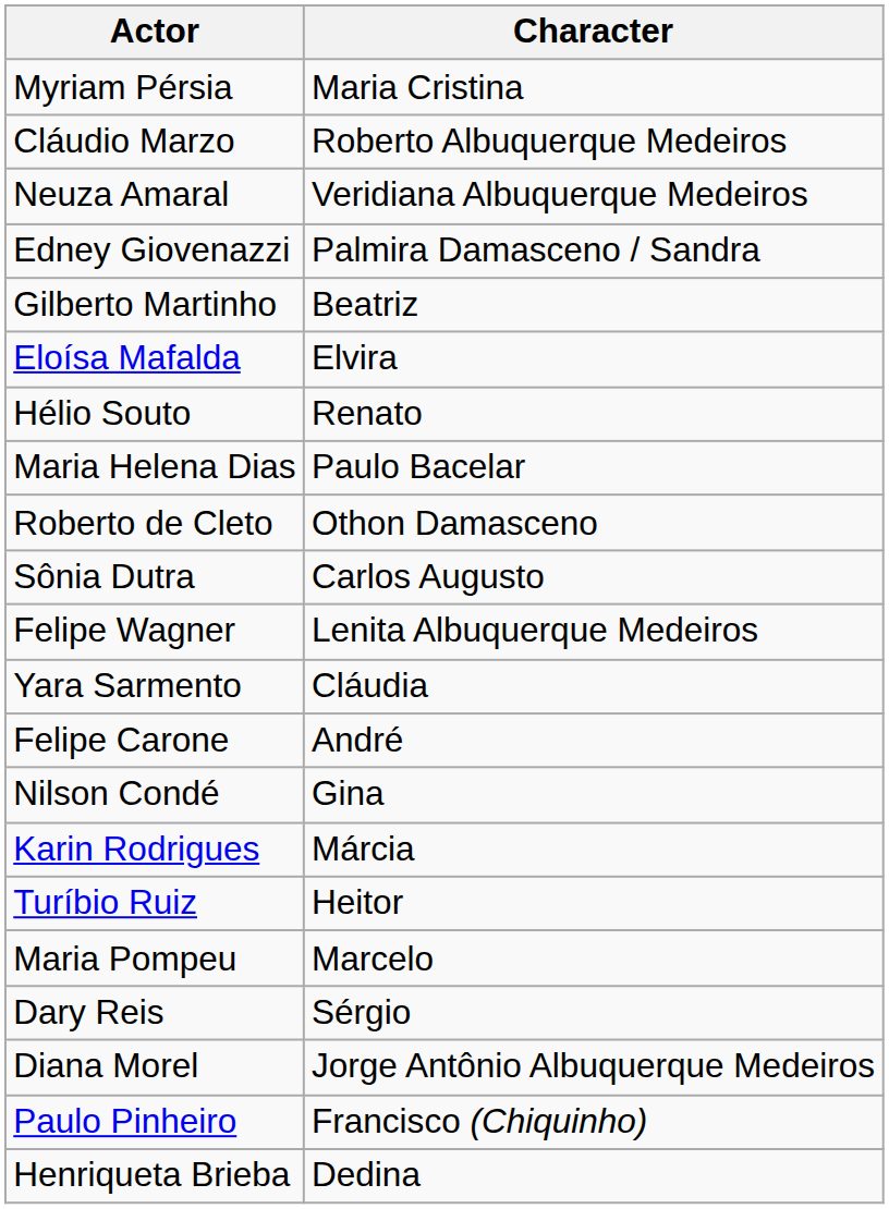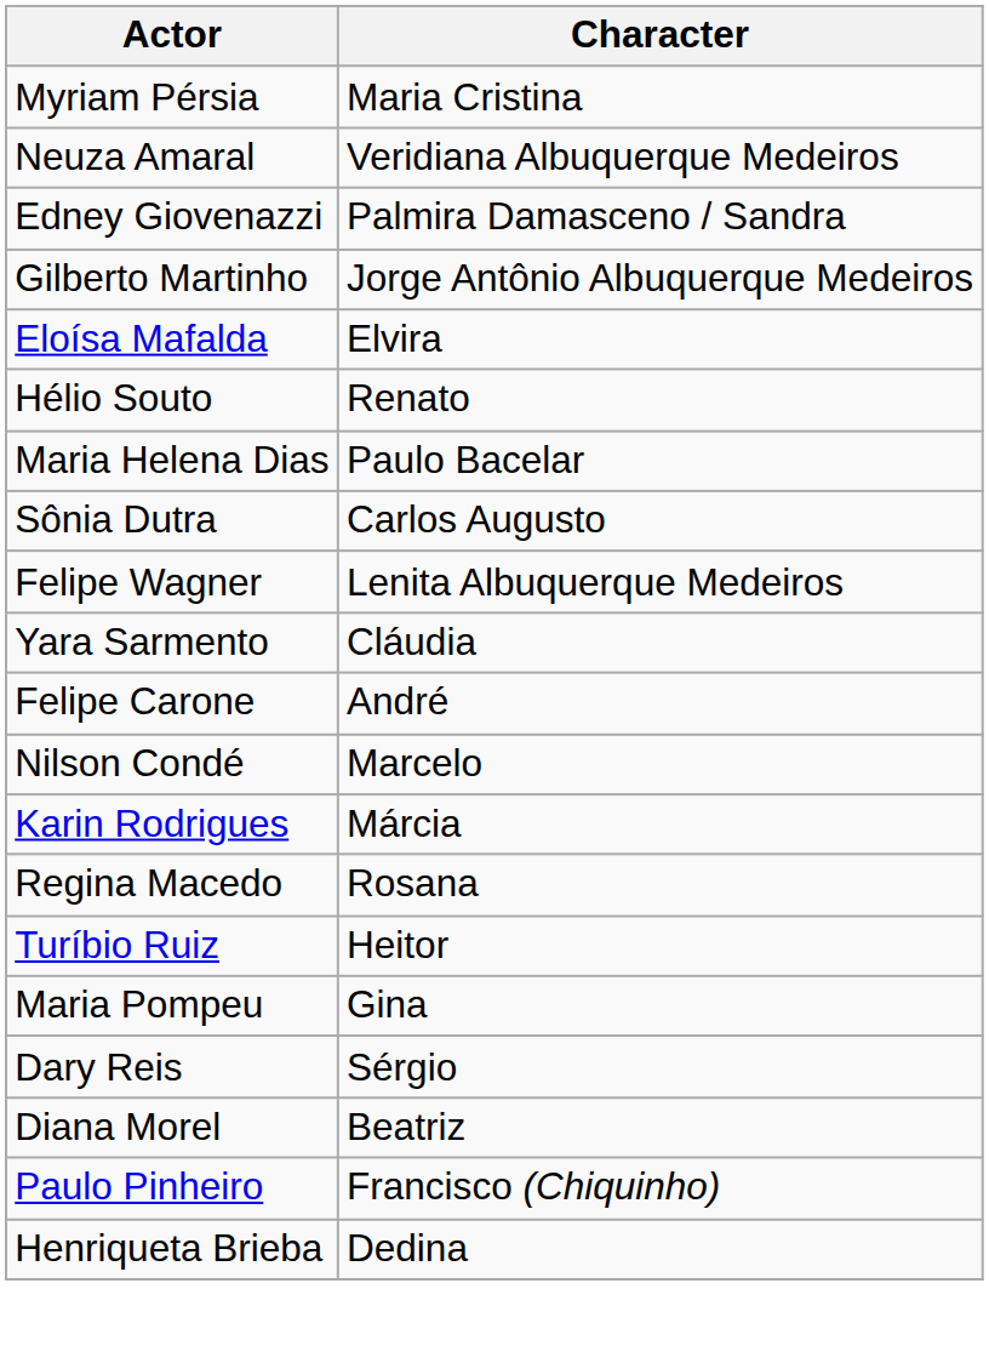- row: Cláudio Marzo | Roberto Albuquerque Medeiros
Gilberto Martinho | Character: Beatriz -> Jorge Antônio Albuquerque Medeiros
- row: Roberto de Cleto | Othon Damasceno
Nilson Condé | Character: Gina -> Marcelo
+ row: Regina Macedo | Rosana
Maria Pompeu | Character: Marcelo -> Gina
Diana Morel | Character: Jorge Antônio Albuquerque Medeiros -> Beatriz
